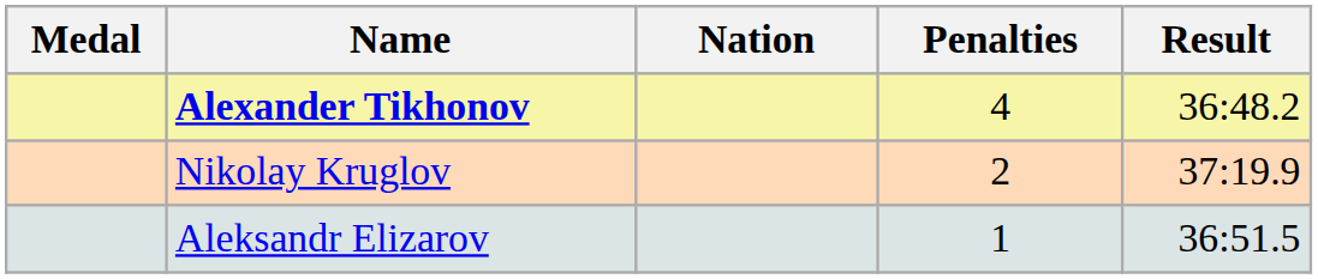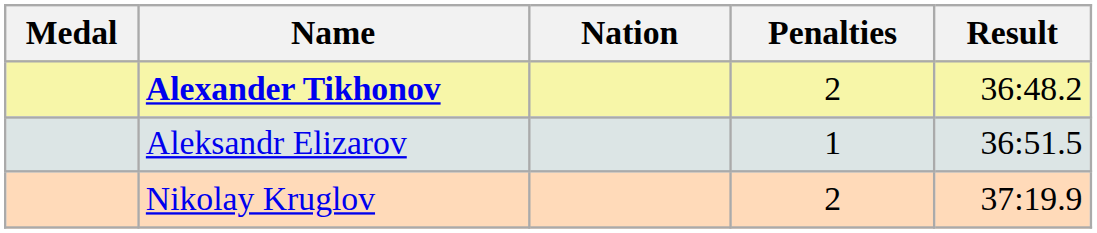Alexander Tikhonov | Penalties: 4 -> 2
rows swapped: Aleksandr Elizarov <-> Nikolay Kruglov
